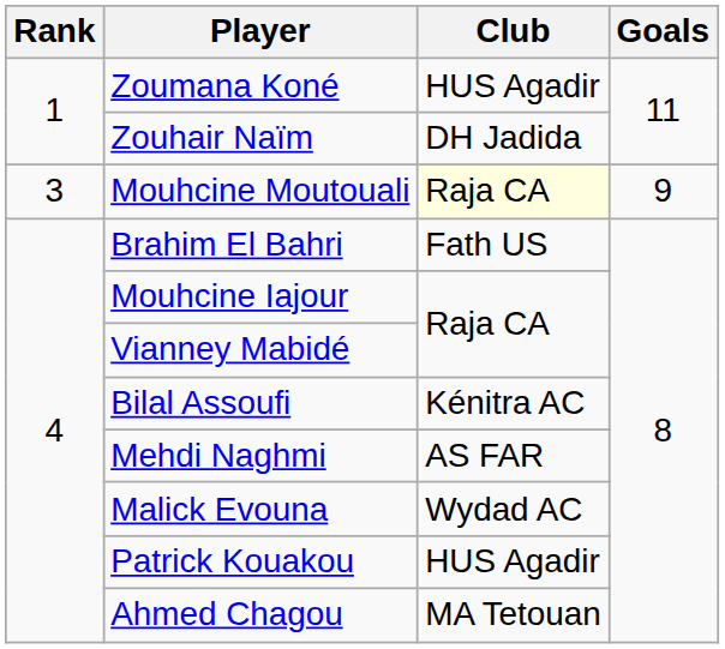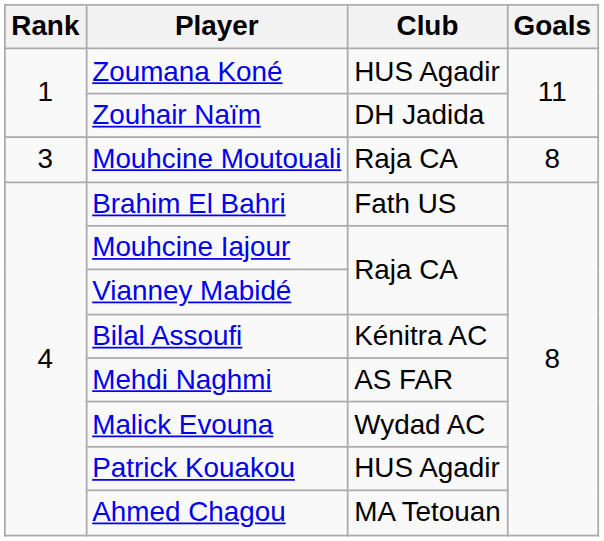Mouhcine Moutouali | Club: lightyellow background -> no background
Mouhcine Moutouali | Goals: 9 -> 8
